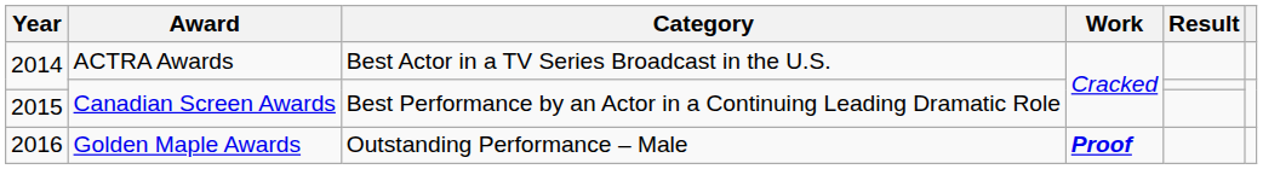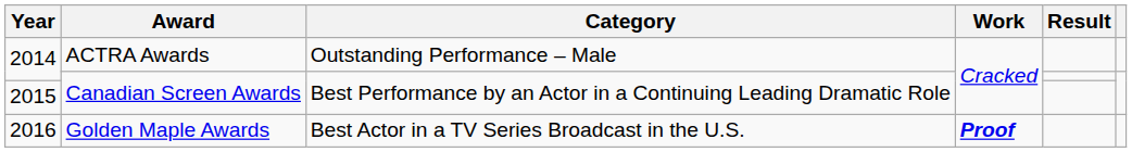2014 / ACTRA Awards | Category: Best Actor in a TV Series Broadcast in the U.S. -> Outstanding Performance – Male
2016 | Category: Outstanding Performance – Male -> Best Actor in a TV Series Broadcast in the U.S.
